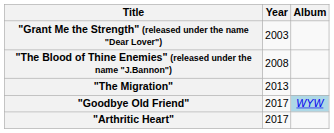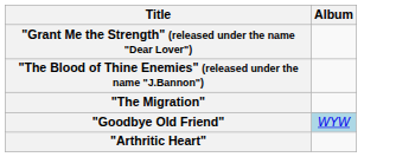- column: Year | 2003 | 2008 | 2013 | 2017 | 2017
